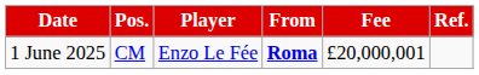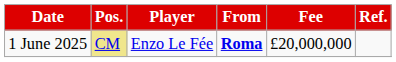1 June 2025 | Pos.: no background -> khaki background
1 June 2025 | Fee: £20,000,001 -> £20,000,000
